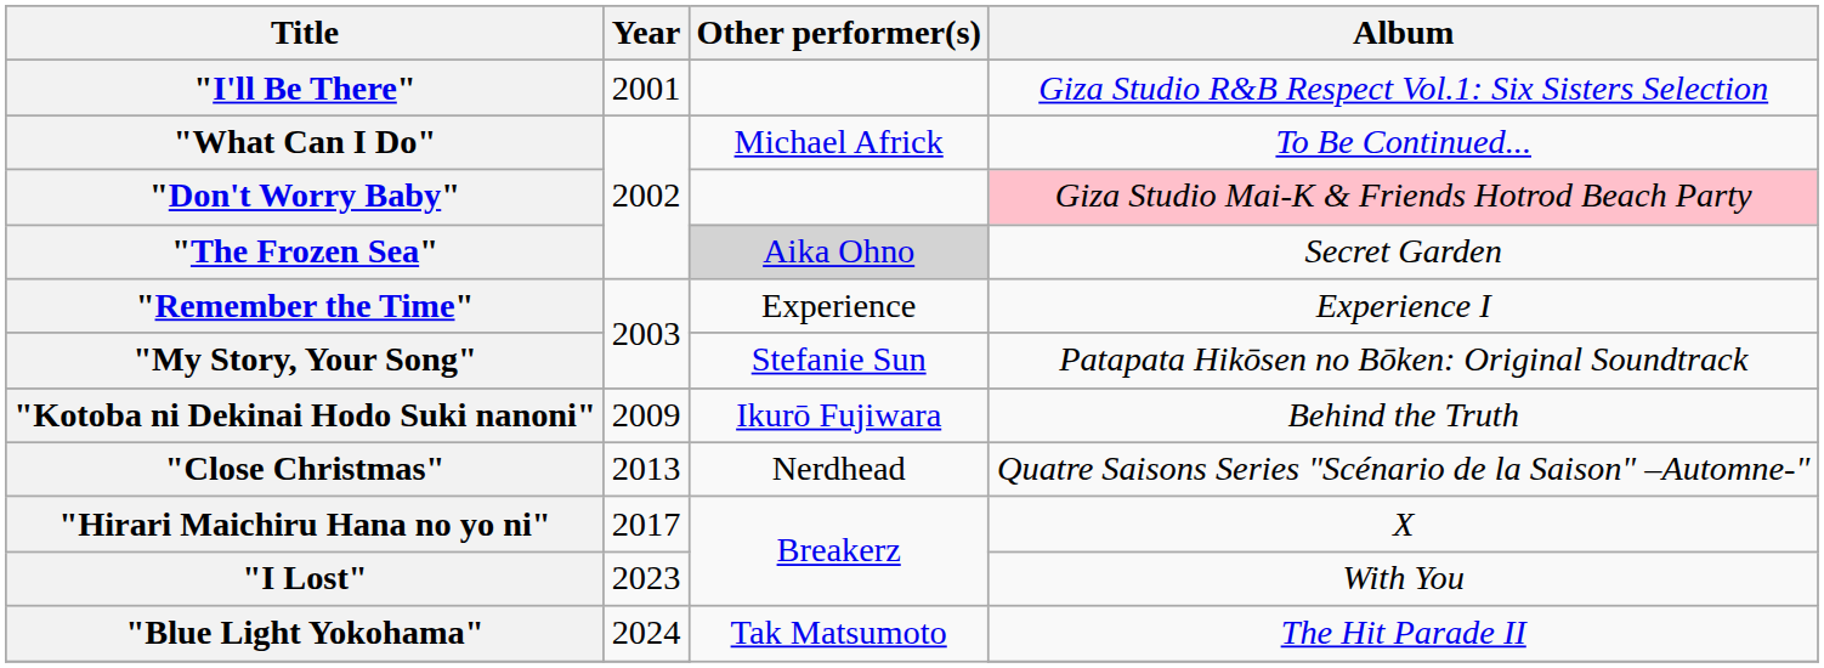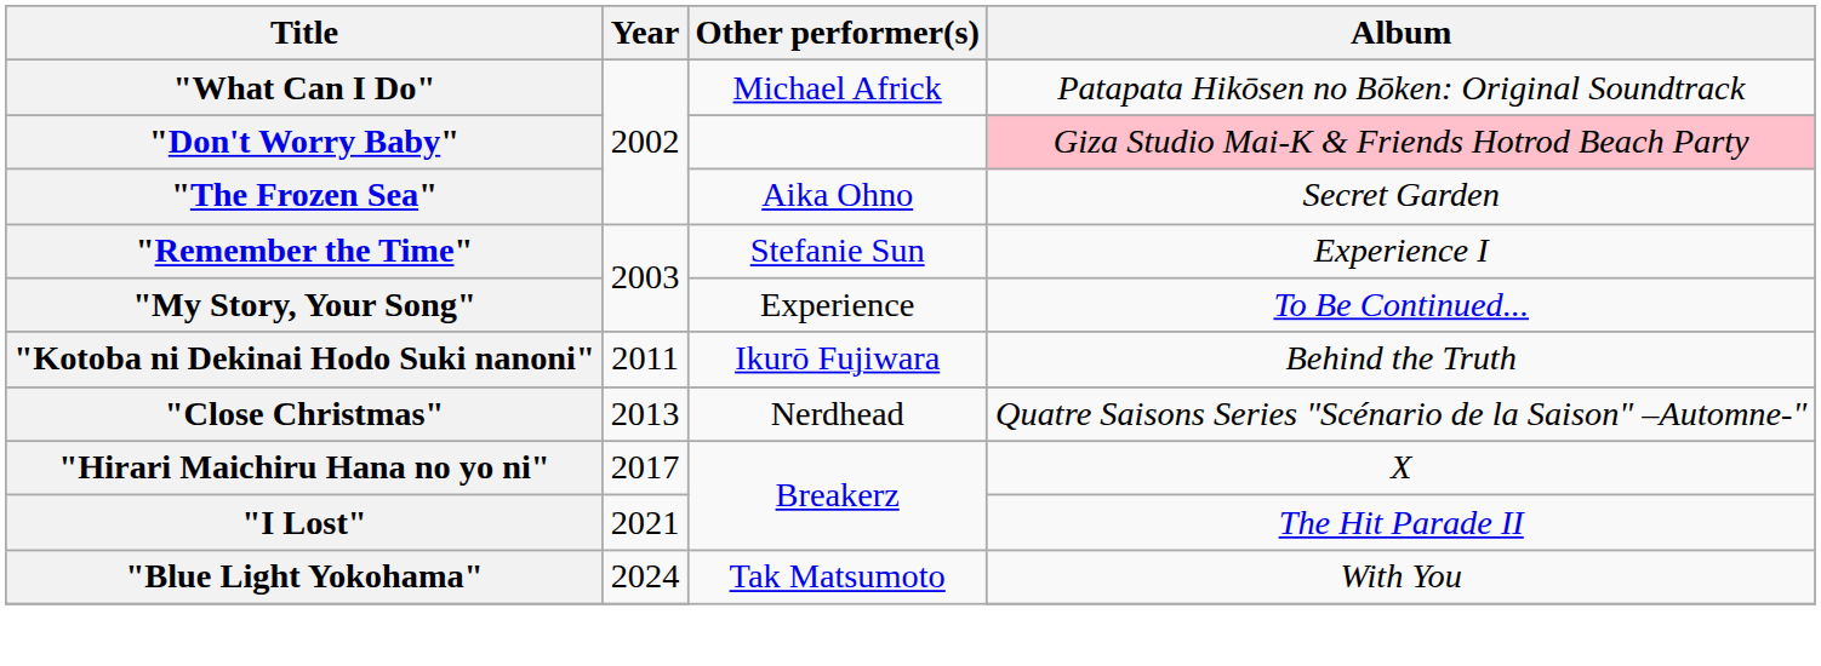- row: "I'll Be There" | 2001 | Giza Studio R&B Respect Vol.1: Six Sisters Selection
"What Can I Do" | Album: To Be Continued... -> Patapata Hikōsen no Bōken: Original Soundtrack
"The Frozen Sea" | Other performer(s): lightgrey background -> no background
"Remember the Time" | Other performer(s): Experience -> Stefanie Sun
"My Story, Your Song" | Other performer(s): Stefanie Sun -> Experience
"My Story, Your Song" | Album: Patapata Hikōsen no Bōken: Original Soundtrack -> To Be Continued...
"Kotoba ni Dekinai Hodo Suki nanoni" | Year: 2009 -> 2011
"I Lost" | Year: 2023 -> 2021
"I Lost" | Album: With You -> The Hit Parade II
"Blue Light Yokohama" | Album: The Hit Parade II -> With You
